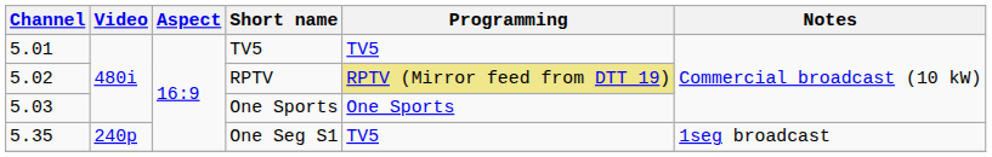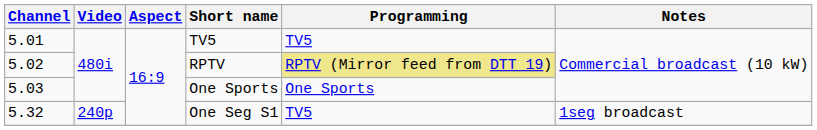One Seg S1 | Channel: 5.35 -> 5.32
